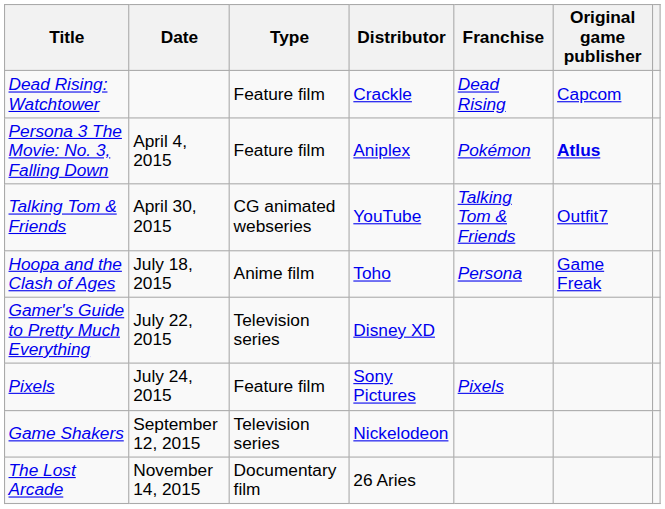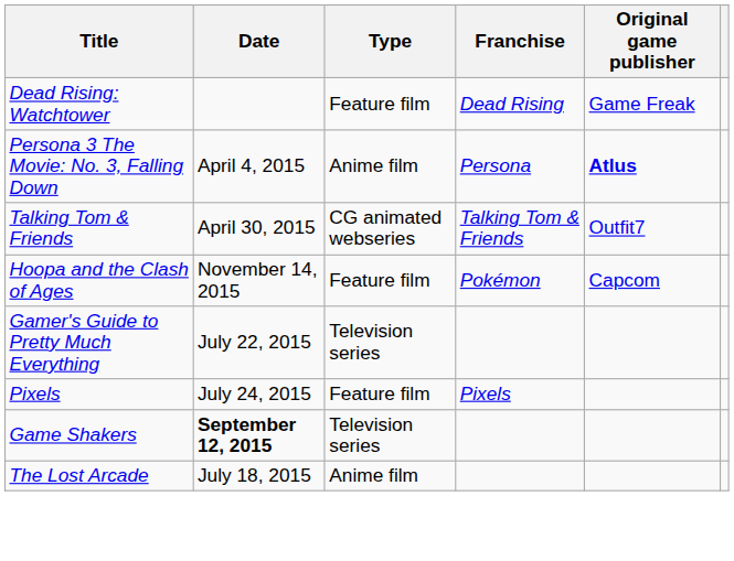- column: Distributor | Crackle | Aniplex | YouTube | Toho | Disney XD | Sony Pictures | Nickelodeon | 26 Aries
Dead Rising: Watchtower | Original game publisher: Capcom -> Game Freak
Persona 3 The Movie: No. 3, Falling Down | Type: Feature film -> Anime film
Persona 3 The Movie: No. 3, Falling Down | Franchise: Pokémon -> Persona
Hoopa and the Clash of Ages | Date: July 18, 2015 -> November 14, 2015
Hoopa and the Clash of Ages | Type: Anime film -> Feature film
Hoopa and the Clash of Ages | Franchise: Persona -> Pokémon
Hoopa and the Clash of Ages | Original game publisher: Game Freak -> Capcom
Game Shakers | Date: normal -> bold
The Lost Arcade | Date: November 14, 2015 -> July 18, 2015
The Lost Arcade | Type: Documentary film -> Anime film
